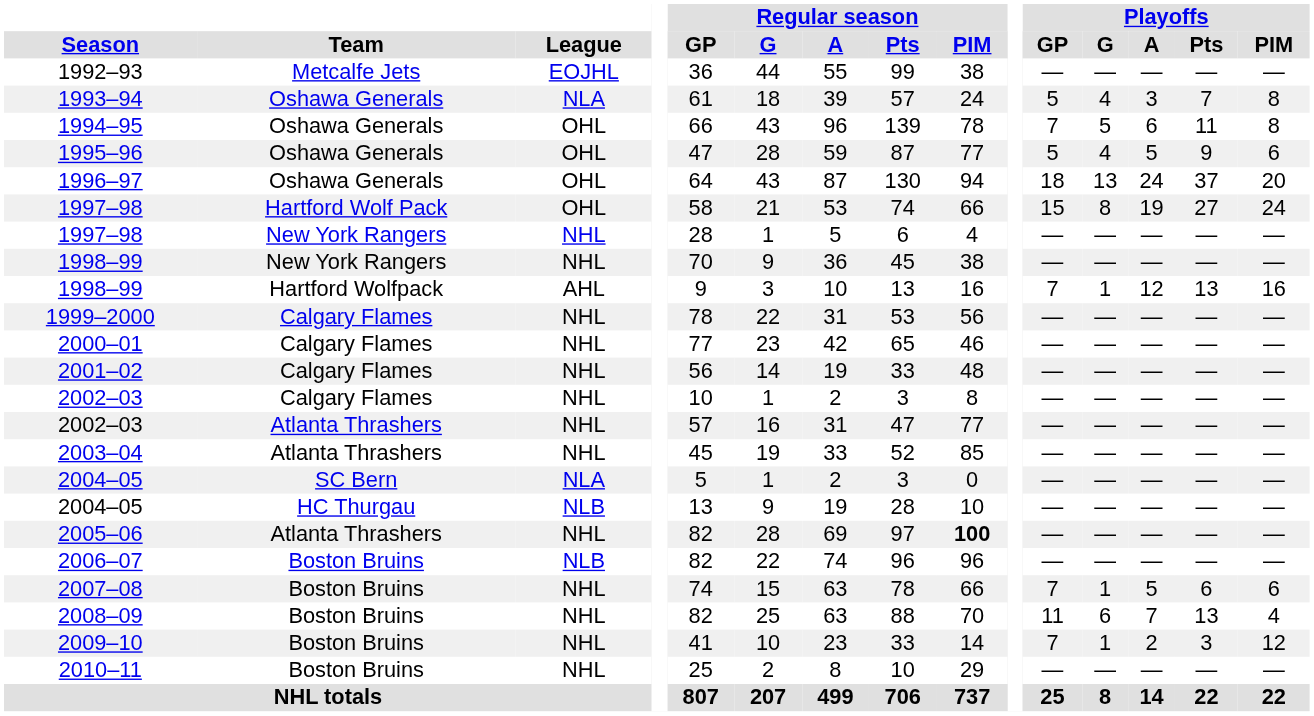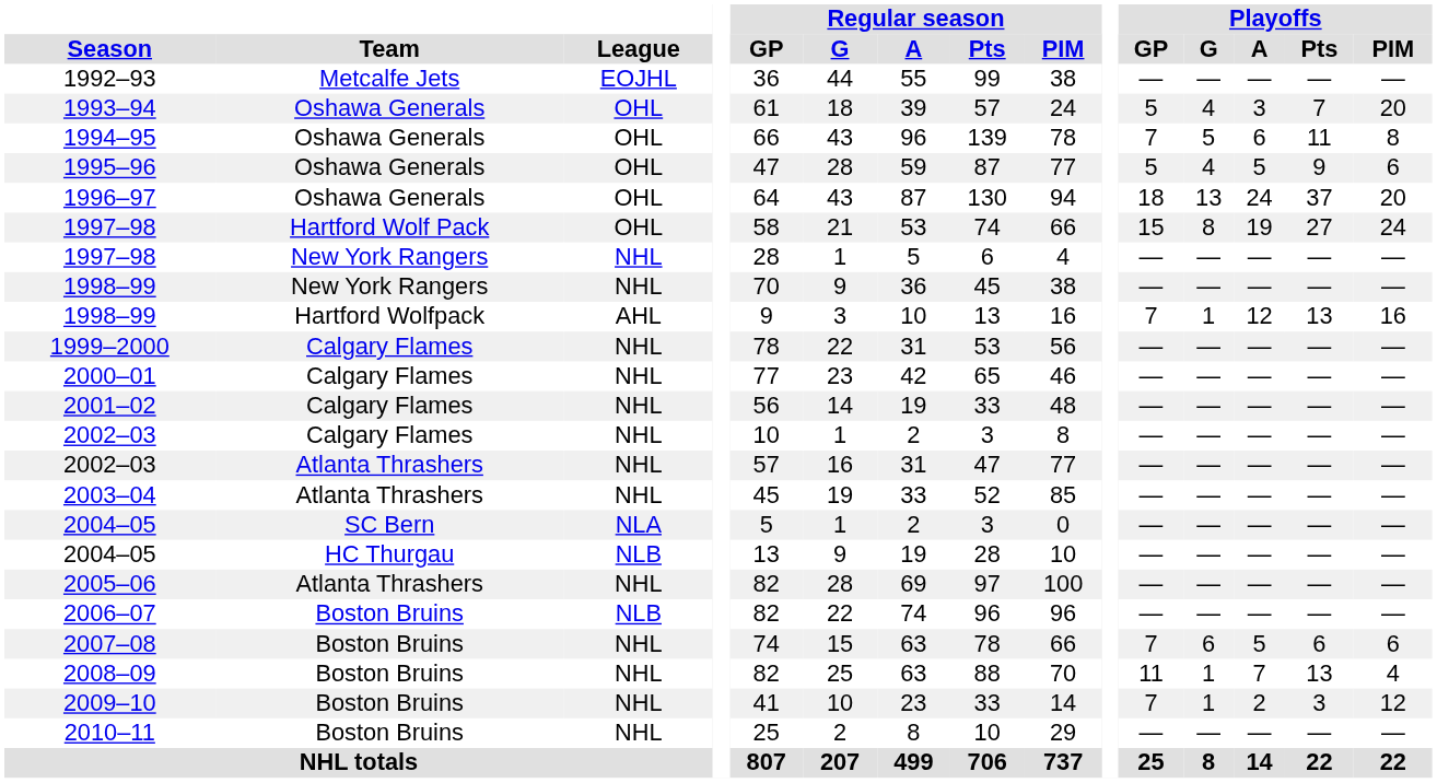1993–94 | League: NLA -> OHL
1993–94 | Playoffs / PIM: 8 -> 20
2005–06 | Regular season / PIM: bold -> normal
2007–08 | Playoffs / G: 1 -> 6
2008–09 | Playoffs / G: 6 -> 1
